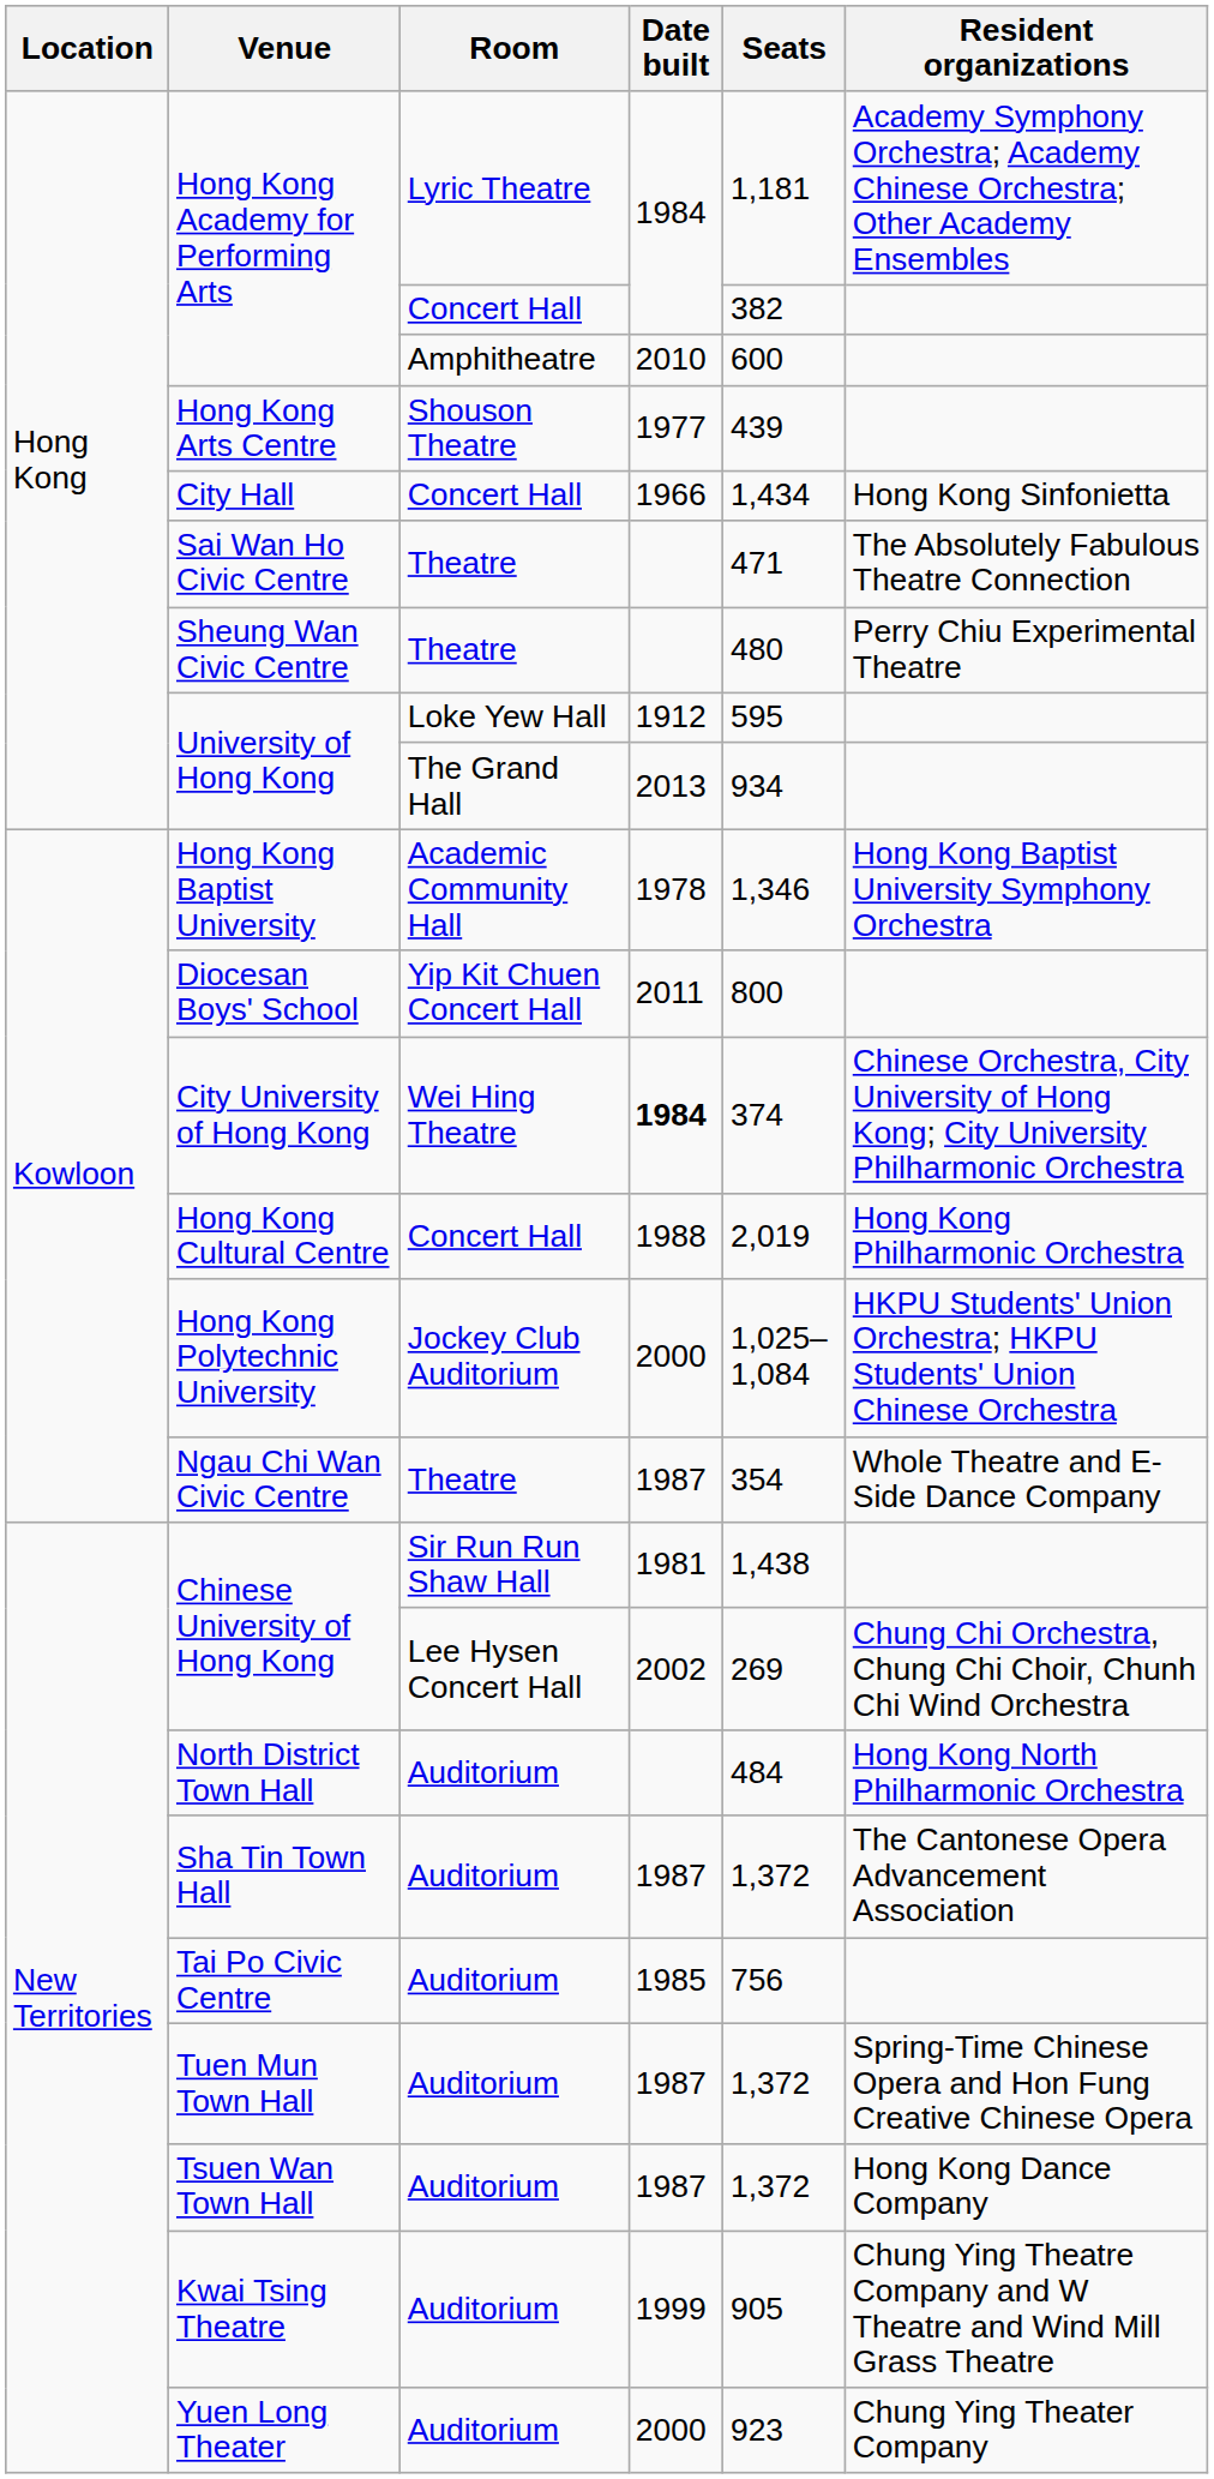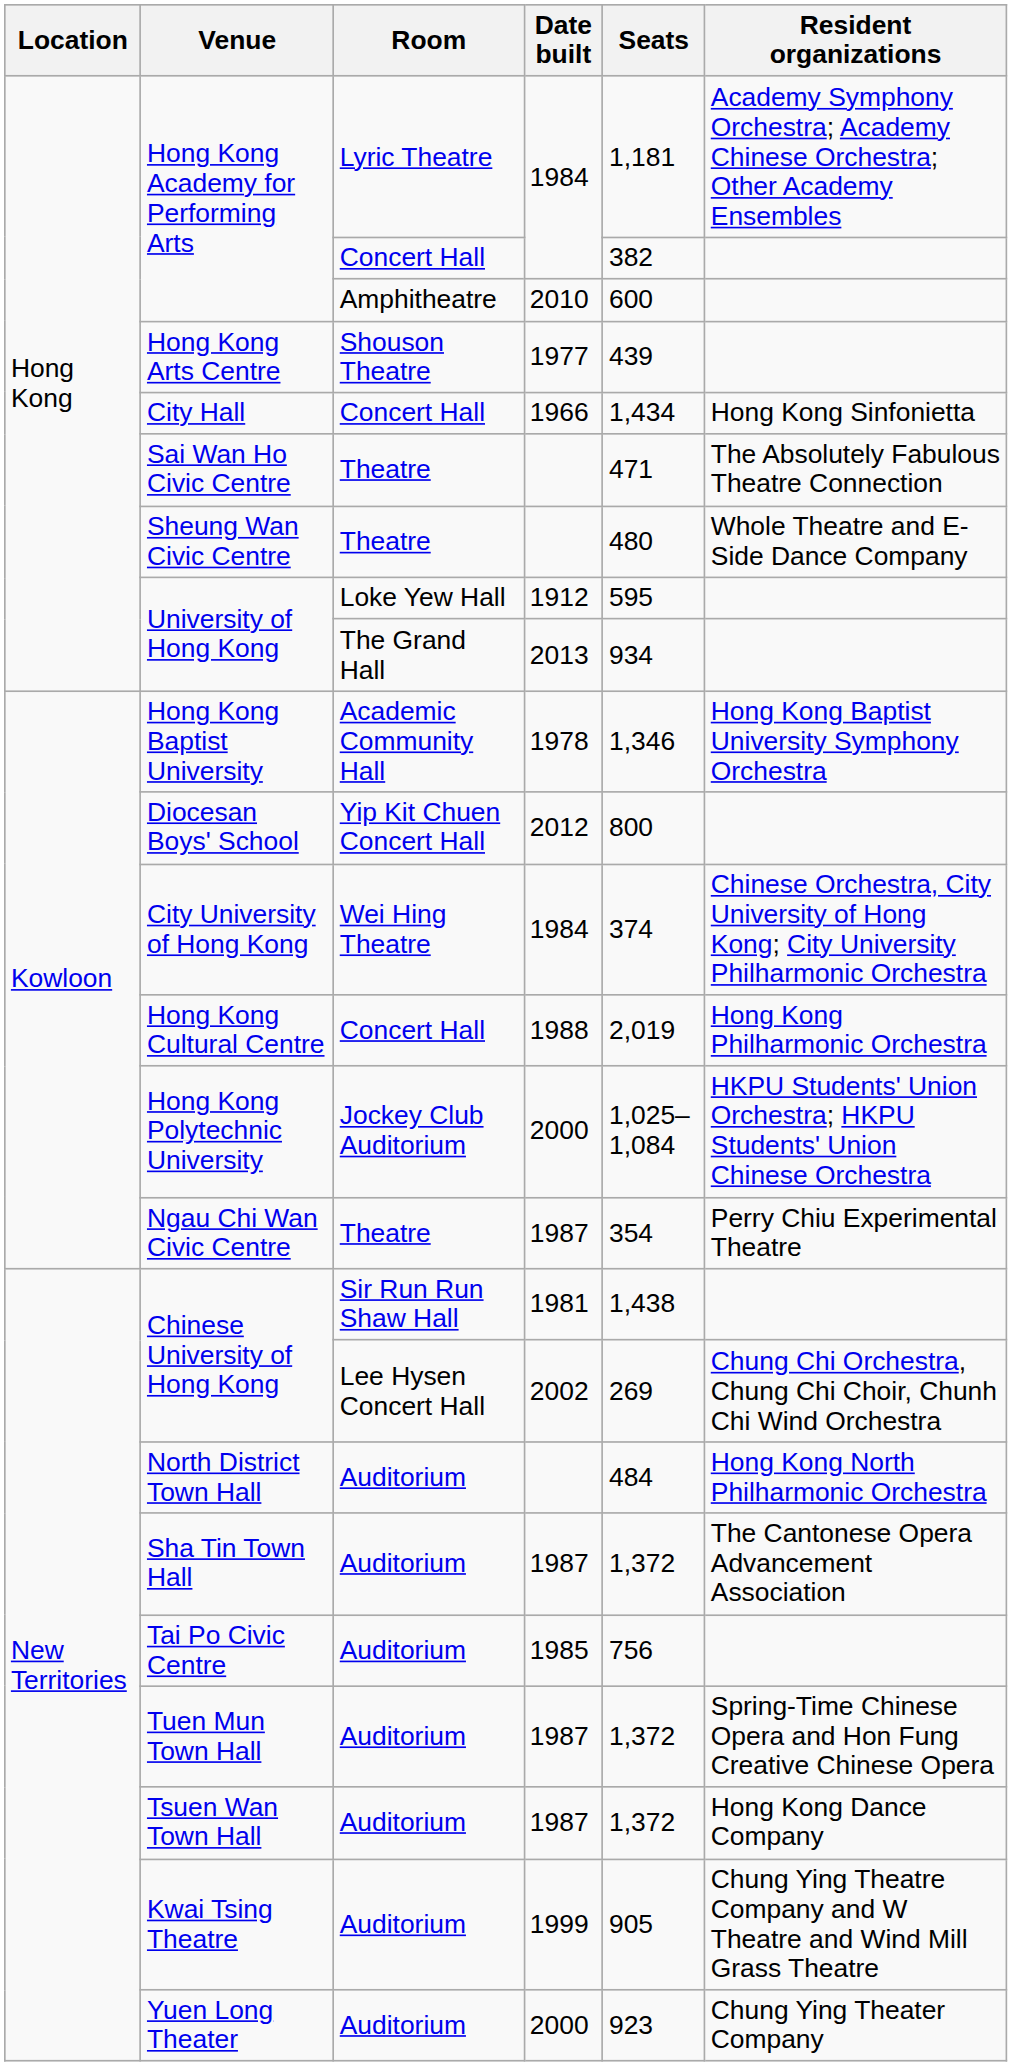Sheung Wan Civic Centre | Resident organizations: Perry Chiu Experimental Theatre -> Whole Theatre and E-Side Dance Company
Diocesan Boys' School | Date built: 2011 -> 2012
City University of Hong Kong | Date built: bold -> normal
Ngau Chi Wan Civic Centre | Resident organizations: Whole Theatre and E-Side Dance Company -> Perry Chiu Experimental Theatre
